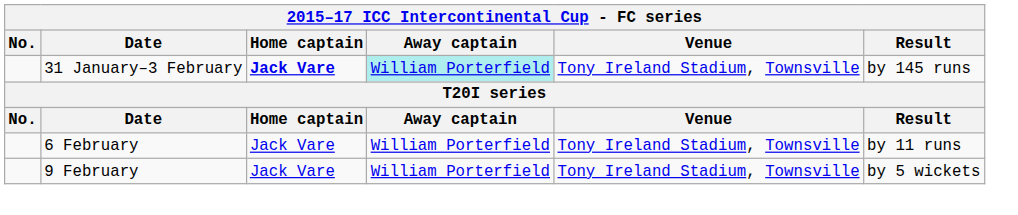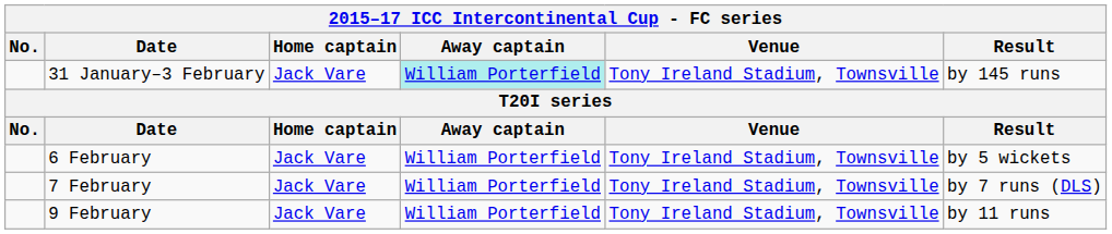31 January–3 February | Home captain: bold -> normal
6 February | Result: by 11 runs -> by 5 wickets
+ row: 7 February | Jack Vare | William Porterfield | Tony Ireland Stadium, Townsville | by 7 runs (DLS)
9 February | Result: by 5 wickets -> by 11 runs
